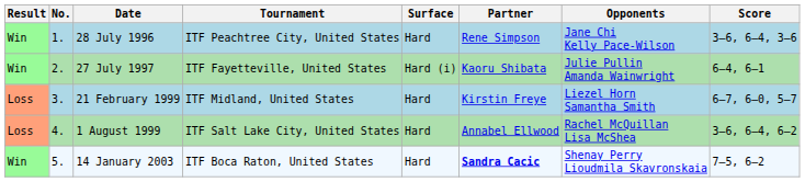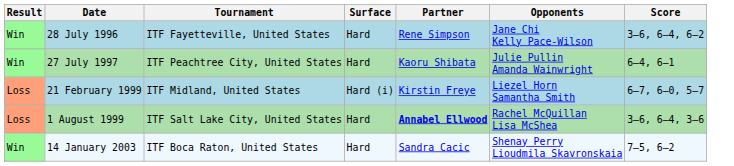- column: No. | 1. | 2. | 3. | 4. | 5.
28 July 1996 | Tournament: ITF Peachtree City, United States -> ITF Fayetteville, United States
28 July 1996 | Score: 3–6, 6–4, 3–6 -> 3–6, 6–4, 6–2
27 July 1997 | Tournament: ITF Fayetteville, United States -> ITF Peachtree City, United States
27 July 1997 | Surface: Hard (i) -> Hard
21 February 1999 | Surface: Hard -> Hard (i)
1 August 1999 | Partner: normal -> bold
1 August 1999 | Score: 3–6, 6–4, 6–2 -> 3–6, 6–4, 3–6
14 January 2003 | Partner: bold -> normal
